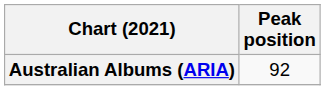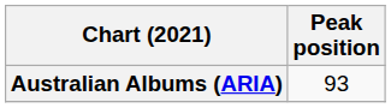Australian Albums (ARIA) | Peak position: 92 -> 93
